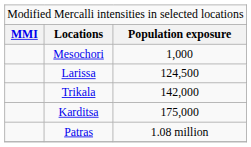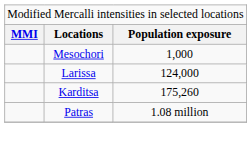Larissa | column 3: 124,500 -> 124,000
- row: Trikala | 142,000
Karditsa | column 3: 175,000 -> 175,260
